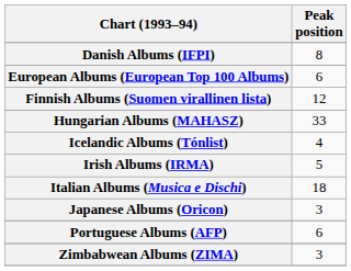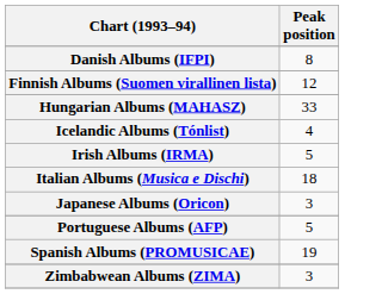- row: European Albums (European Top 100 Albums) | 6
Portuguese Albums (AFP) | Peak position: 6 -> 5
+ row: Spanish Albums (PROMUSICAE) | 19
